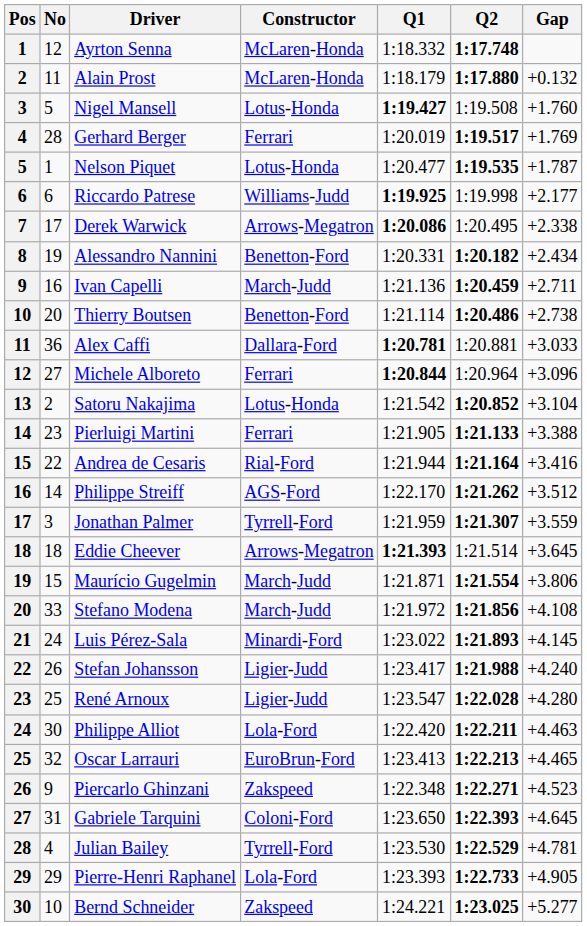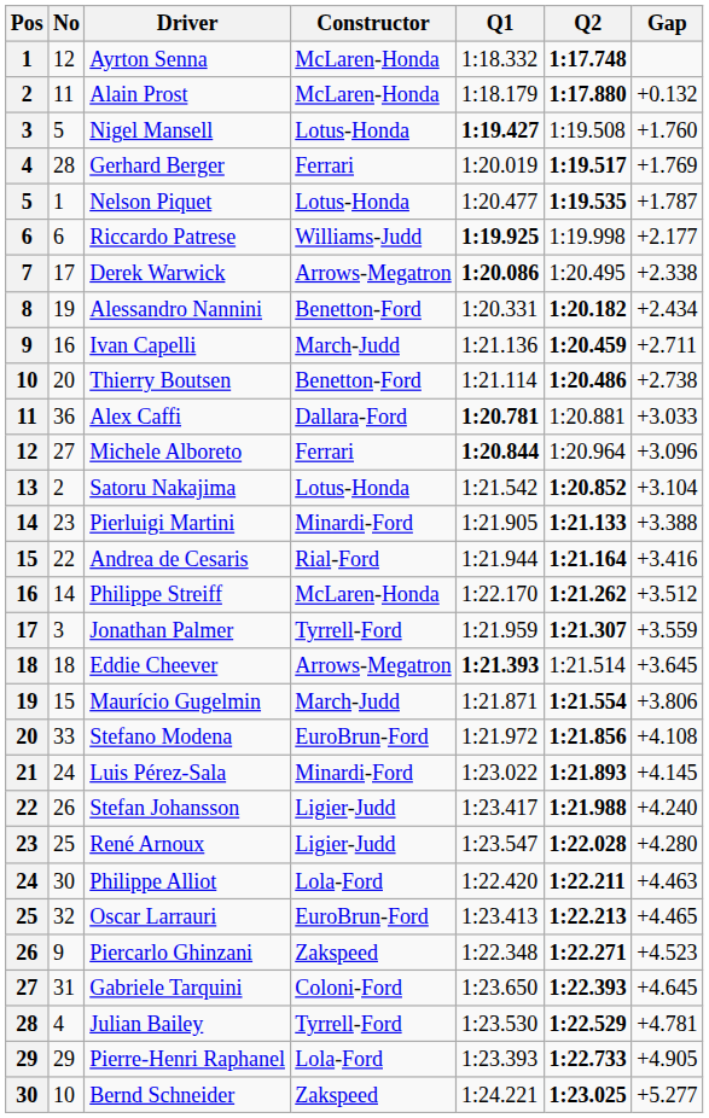Pierluigi Martini | Constructor: Ferrari -> Minardi-Ford
Philippe Streiff | Constructor: AGS-Ford -> McLaren-Honda
Stefano Modena | Constructor: March-Judd -> EuroBrun-Ford
